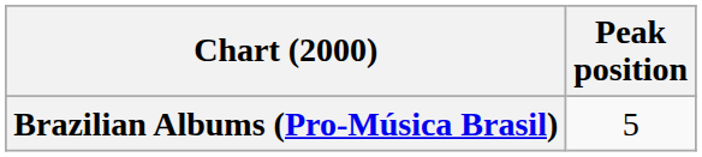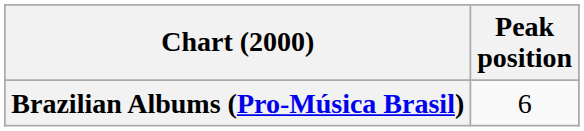Brazilian Albums (Pro-Música Brasil) | Peak position: 5 -> 6
